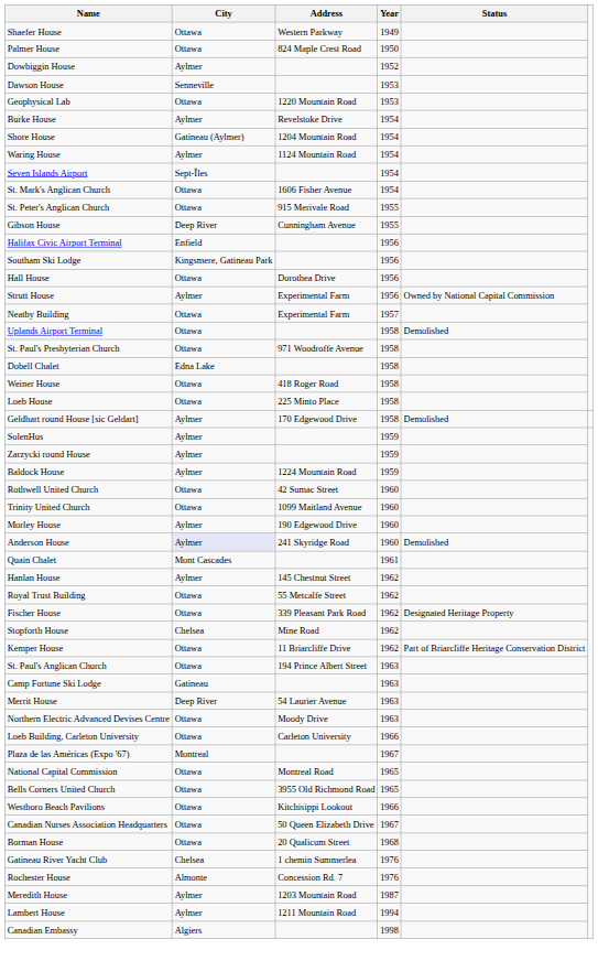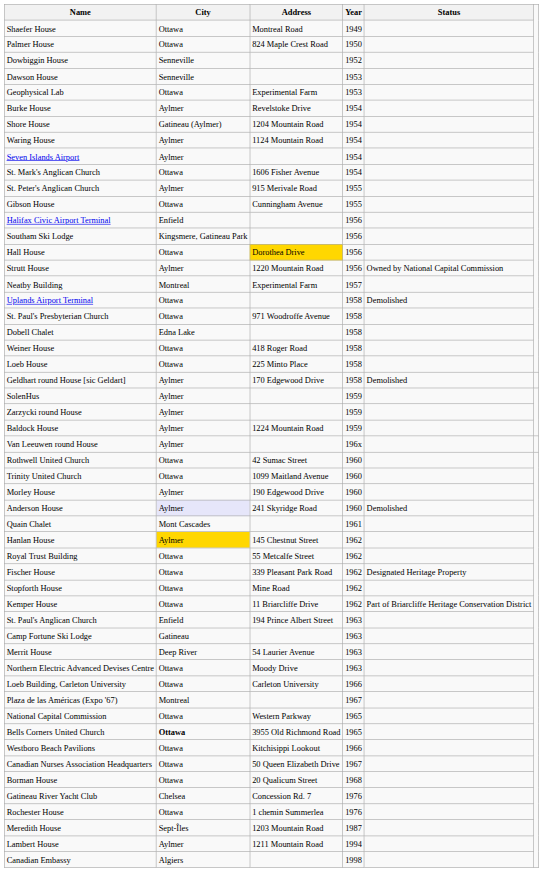Shaefer House | Address: Western Parkway -> Montreal Road
Dowbiggin House | City: Aylmer -> Senneville
Geophysical Lab | Address: 1220 Mountain Road -> Experimental Farm
Seven Islands Airport | City: Sept-Îles -> Aylmer
St. Peter's Anglican Church | City: Ottawa -> Aylmer
Gibson House | City: Deep River -> Ottawa
Hall House | Address: no background -> gold background
Strutt House | Address: Experimental Farm -> 1220 Mountain Road
Neatby Building | City: Ottawa -> Montreal
+ row: Van Leeuwen round House | Aylmer | 196x
Hanlan House | City: no background -> gold background
Stopforth House | City: Chelsea -> Ottawa
St. Paul's Anglican Church | City: Ottawa -> Enfield
National Capital Commission | Address: Montreal Road -> Western Parkway
Bells Corners United Church | City: normal -> bold
Gatineau River Yacht Club | Address: 1 chemin Summerlea -> Concession Rd. 7
Rochester House | City: Almonte -> Ottawa
Rochester House | Address: Concession Rd. 7 -> 1 chemin Summerlea
Meredith House | City: Aylmer -> Sept-Îles
